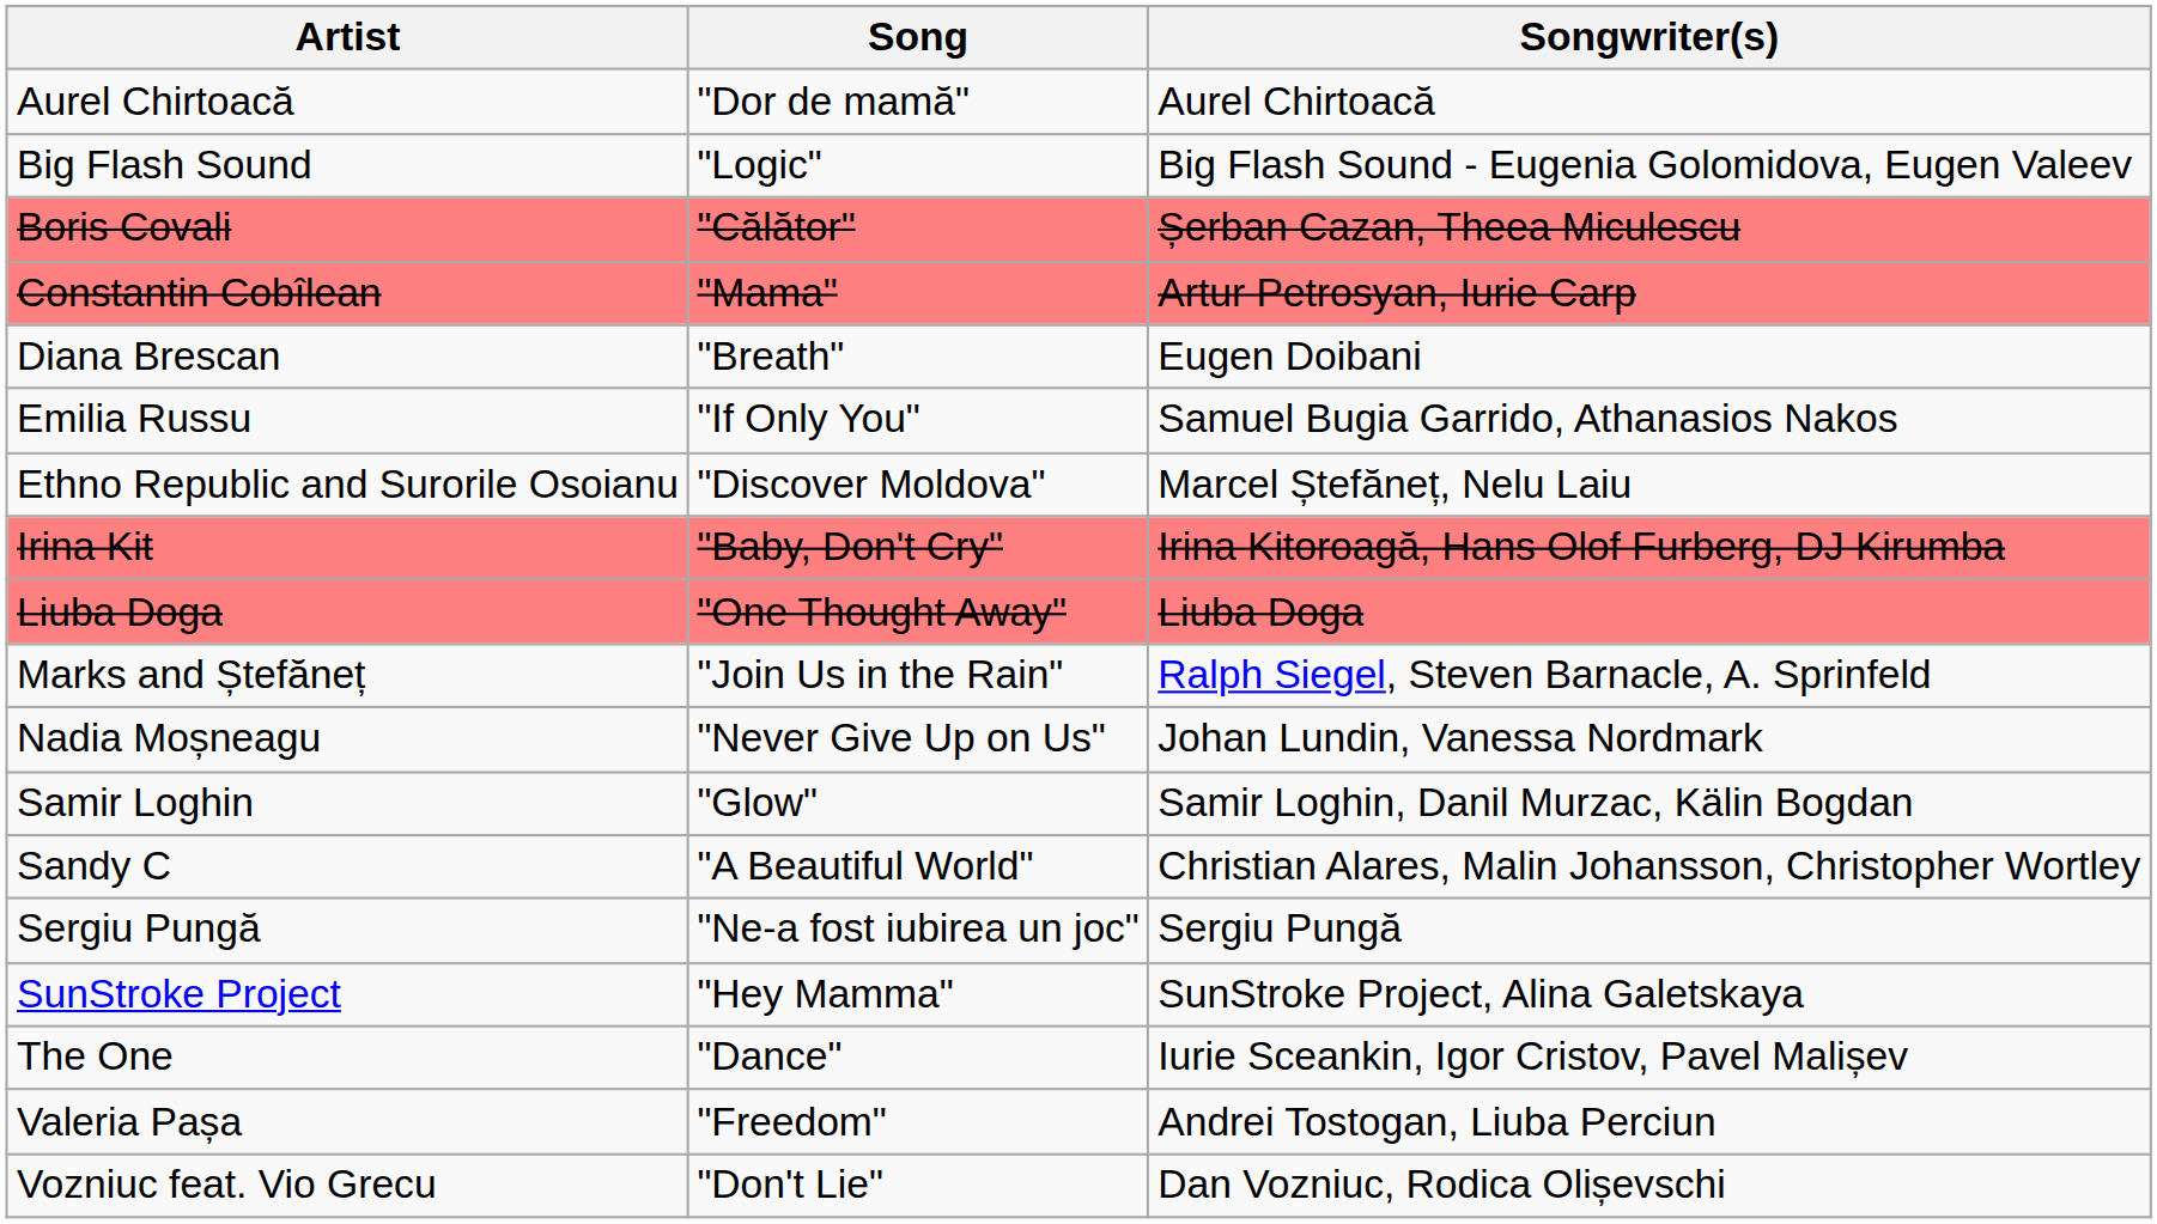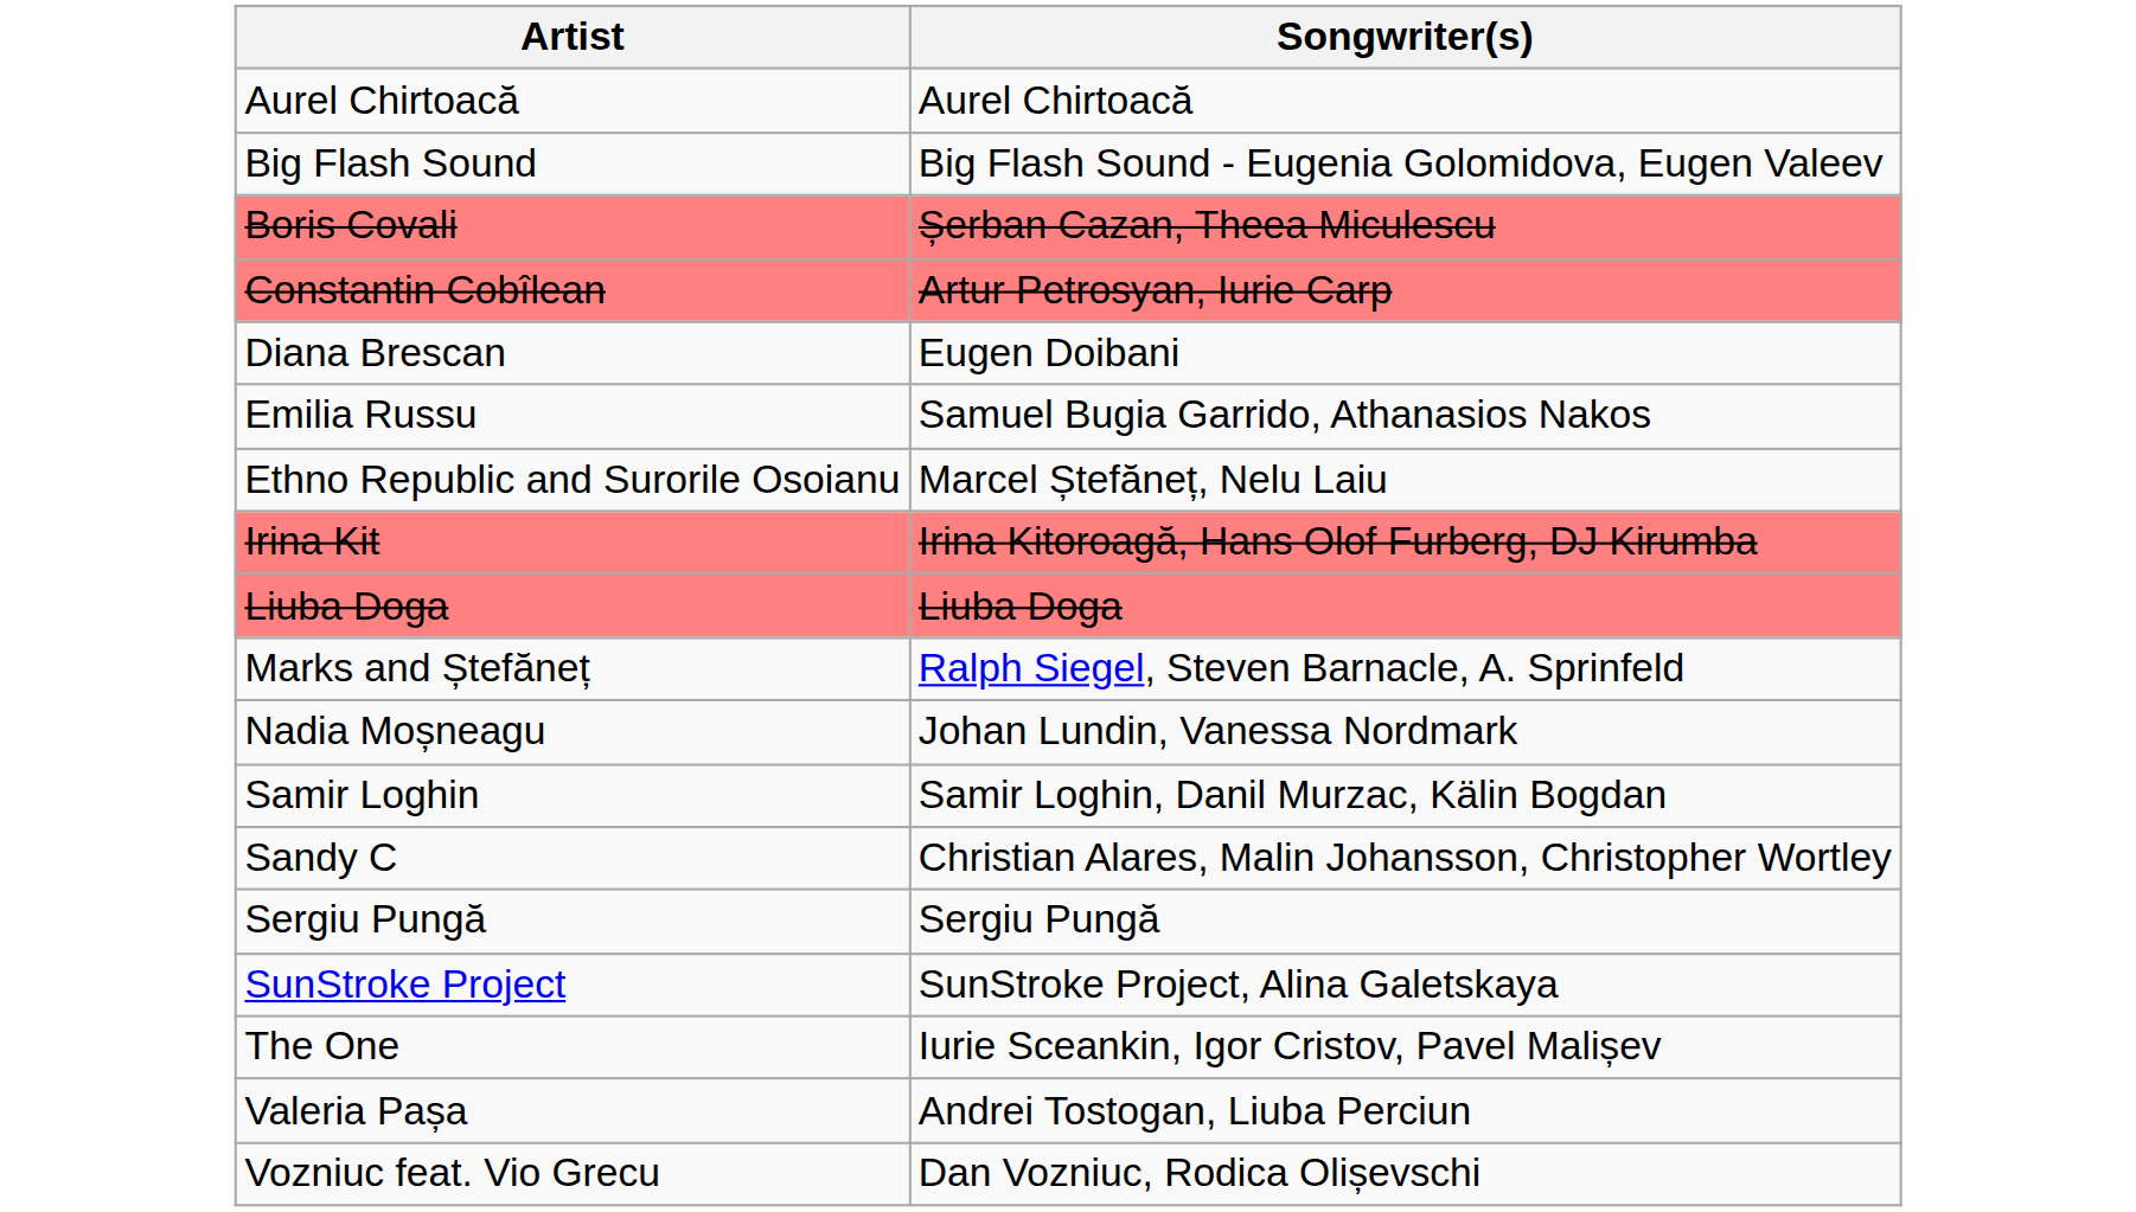- column: Song | "Dor de mamă" | "Logic" | "Călător" | "Mama" | "Breath" | "If Only You" | "Discover Moldova" | "Baby, Don't Cry" | "One Thought Away" | "Join Us in the Rain" | "Never Give Up on Us" | "Glow" | "A Beautiful World" | "Ne-a fost iubirea un joc" | "Hey Mamma" | "Dance" | "Freedom" | "Don't Lie"
